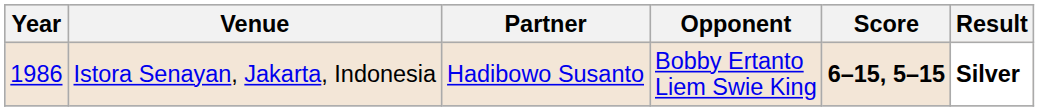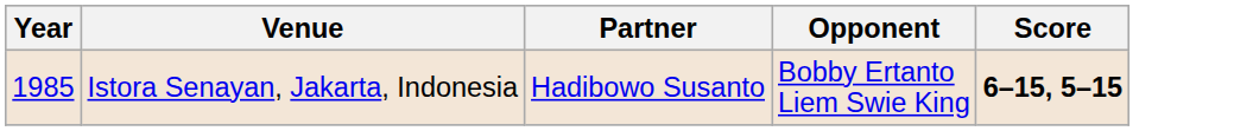- column: Result | Silver
Istora Senayan, Jakarta, Indonesia | Year: 1986 -> 1985
